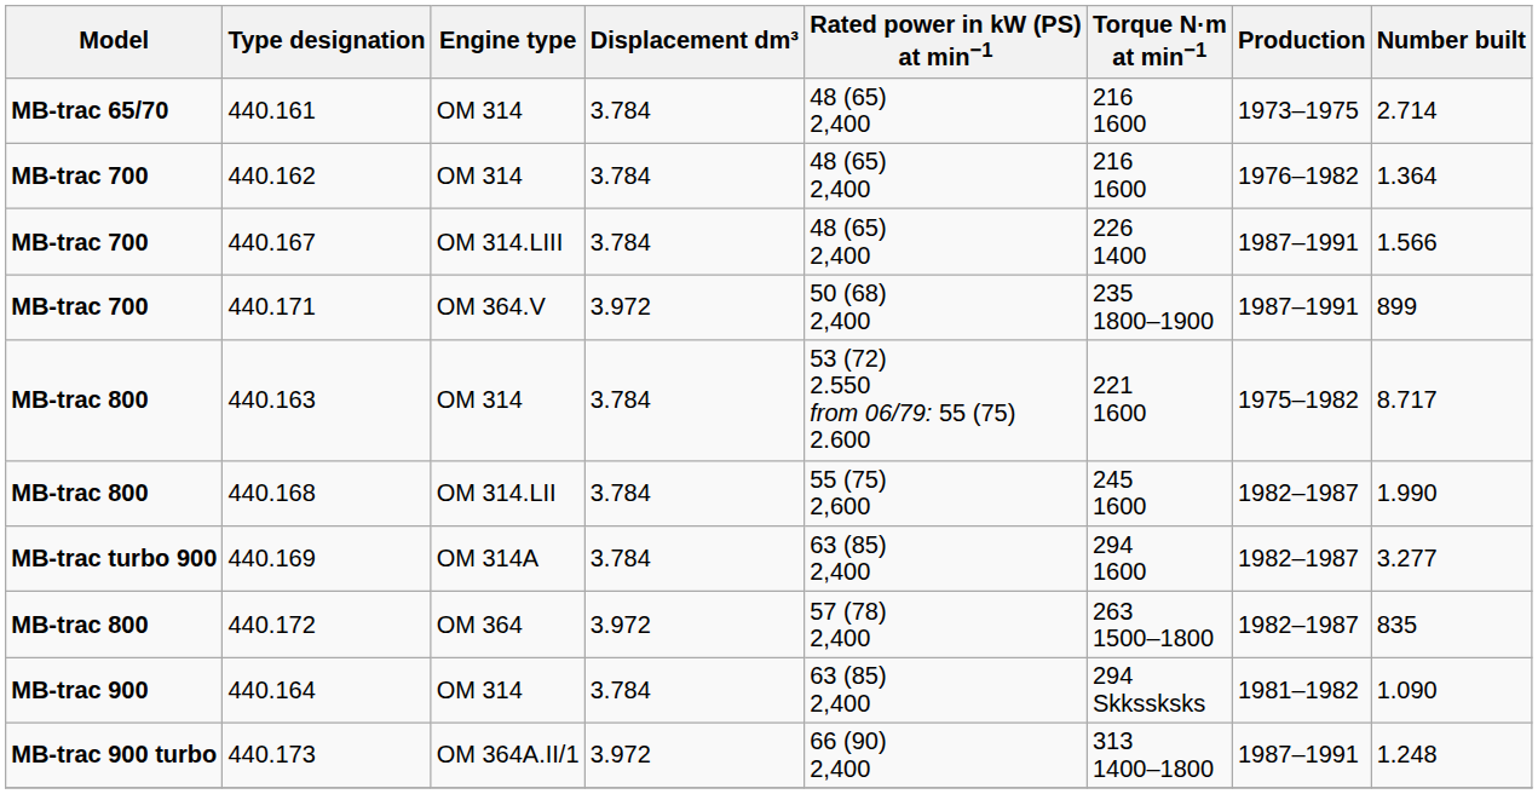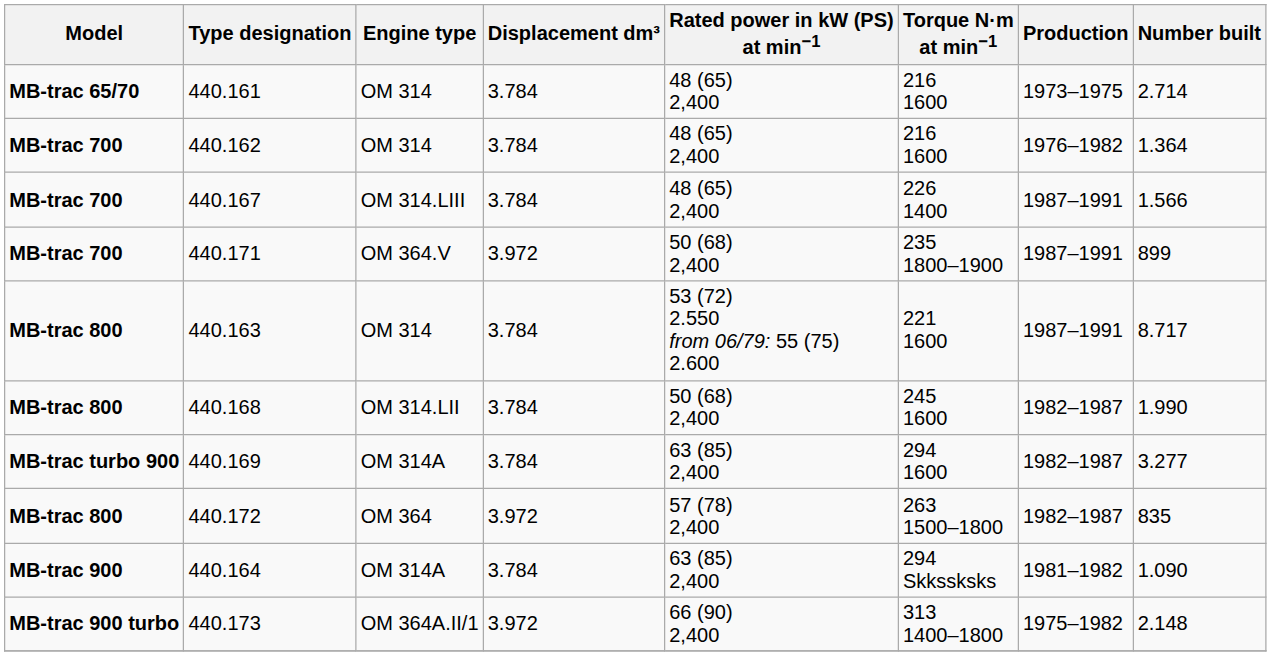440.163 | Production: 1975–1982 -> 1987–1991
440.168 | Rated power in kW (PS) at min−1: 55 (75) 2,600 -> 50 (68) 2,400
440.164 | Engine type: OM 314 -> OM 314A
440.173 | Production: 1987–1991 -> 1975–1982
440.173 | Number built: 1.248 -> 2.148
